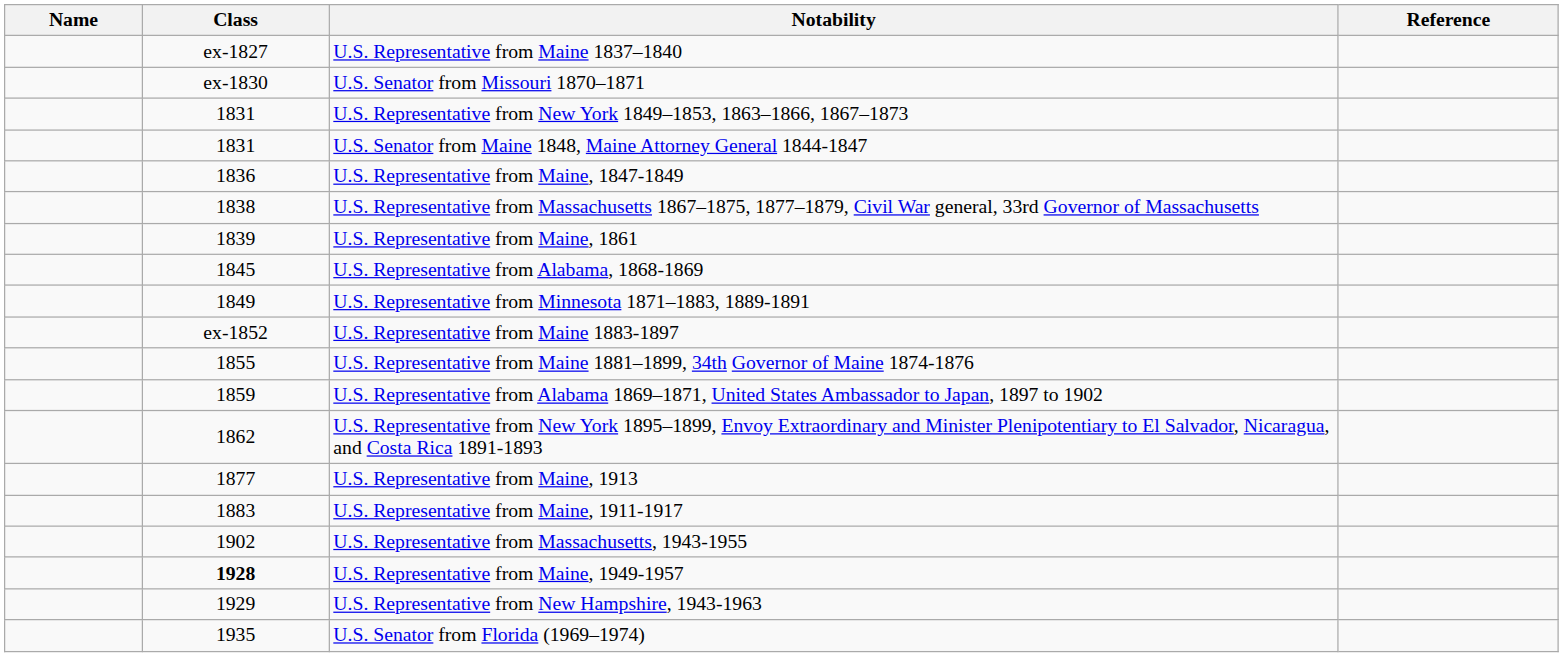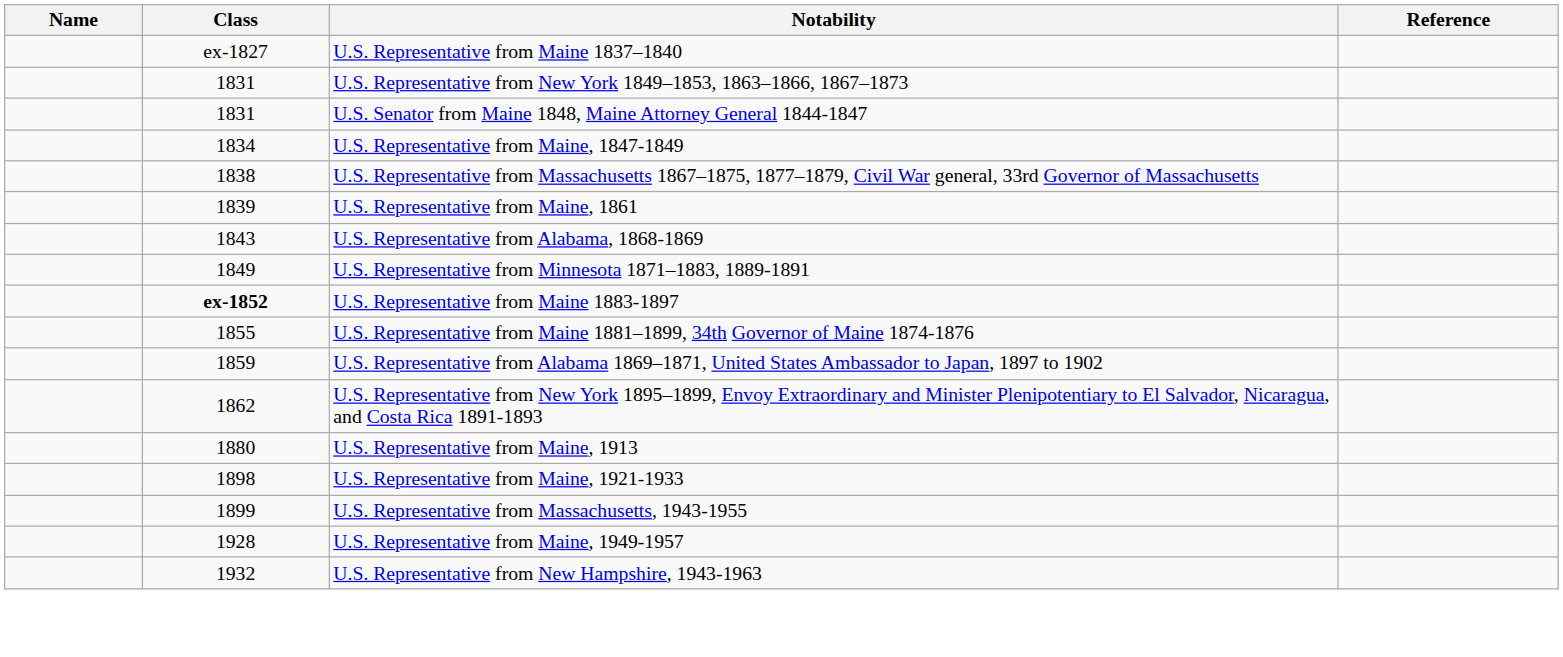- row: ex-1830 | U.S. Senator from Missouri 1870–1871
U.S. Representative from Maine, 1847-1849 | Class: 1836 -> 1834
U.S. Representative from Alabama, 1868-1869 | Class: 1845 -> 1843
U.S. Representative from Maine 1883-1897 | Class: normal -> bold
U.S. Representative from Maine, 1913 | Class: 1877 -> 1880
- row: 1883 | U.S. Representative from Maine, 1911-1917
+ row: 1898 | U.S. Representative from Maine, 1921-1933
U.S. Representative from Massachusetts, 1943-1955 | Class: 1902 -> 1899
U.S. Representative from Maine, 1949-1957 | Class: bold -> normal
U.S. Representative from New Hampshire, 1943-1963 | Class: 1929 -> 1932
- row: 1935 | U.S. Senator from Florida (1969–1974)
